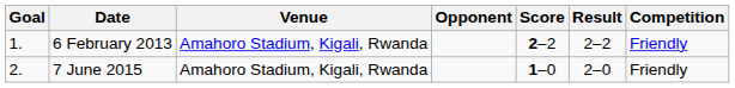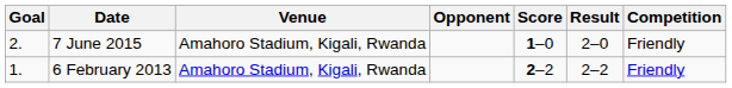rows swapped: 6 February 2013 <-> 7 June 2015
